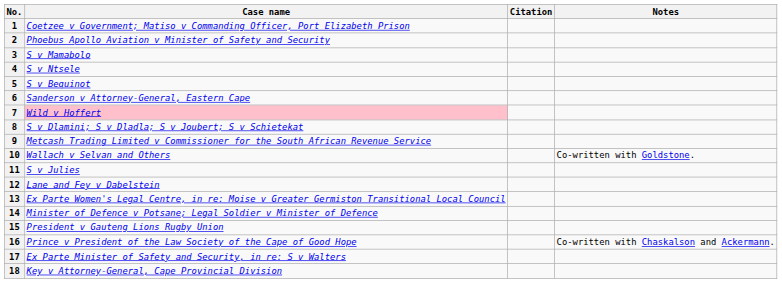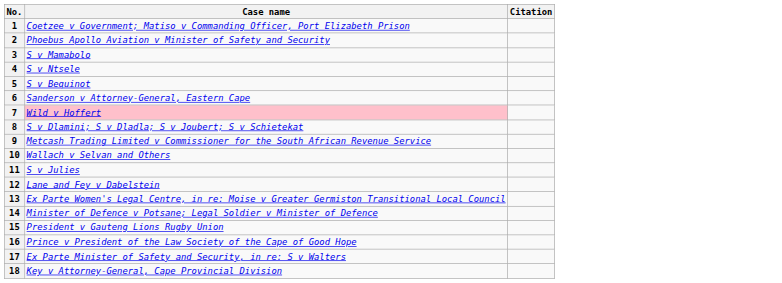- column: Notes | Co-written with Goldstone. | Co-written with Chaskalson and Ackermann.
